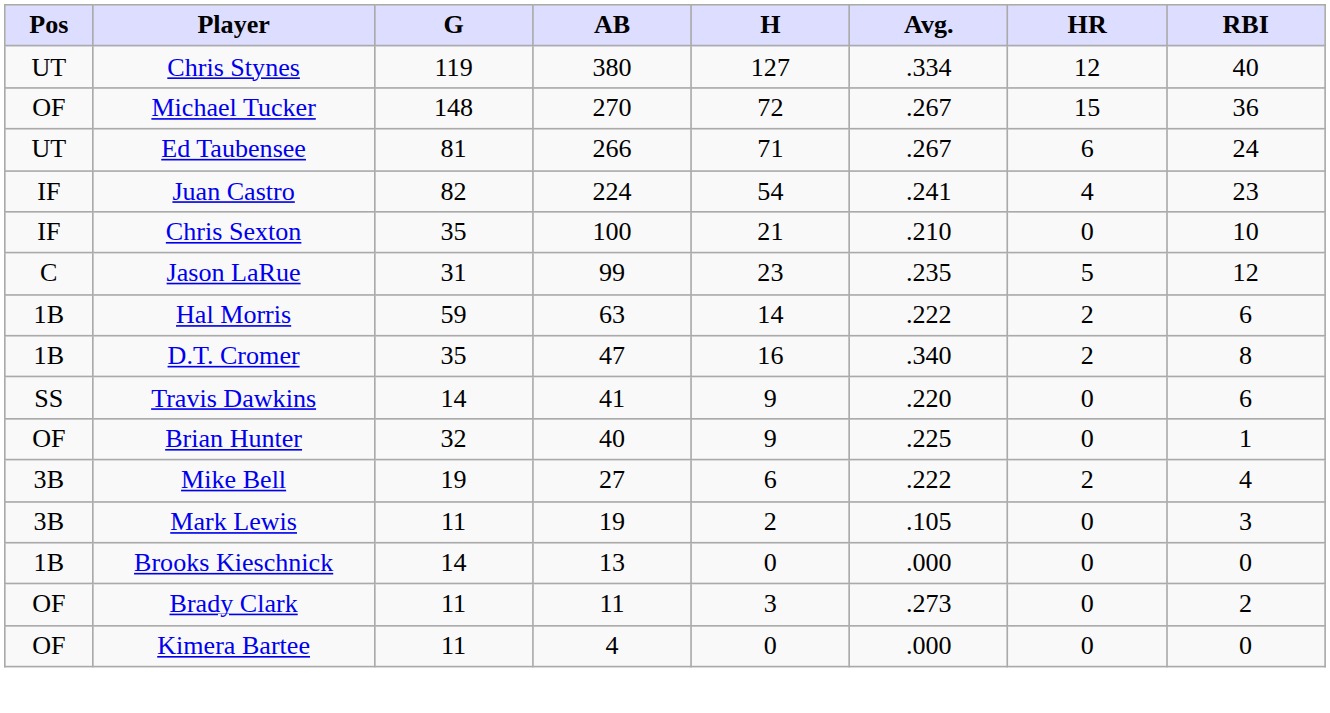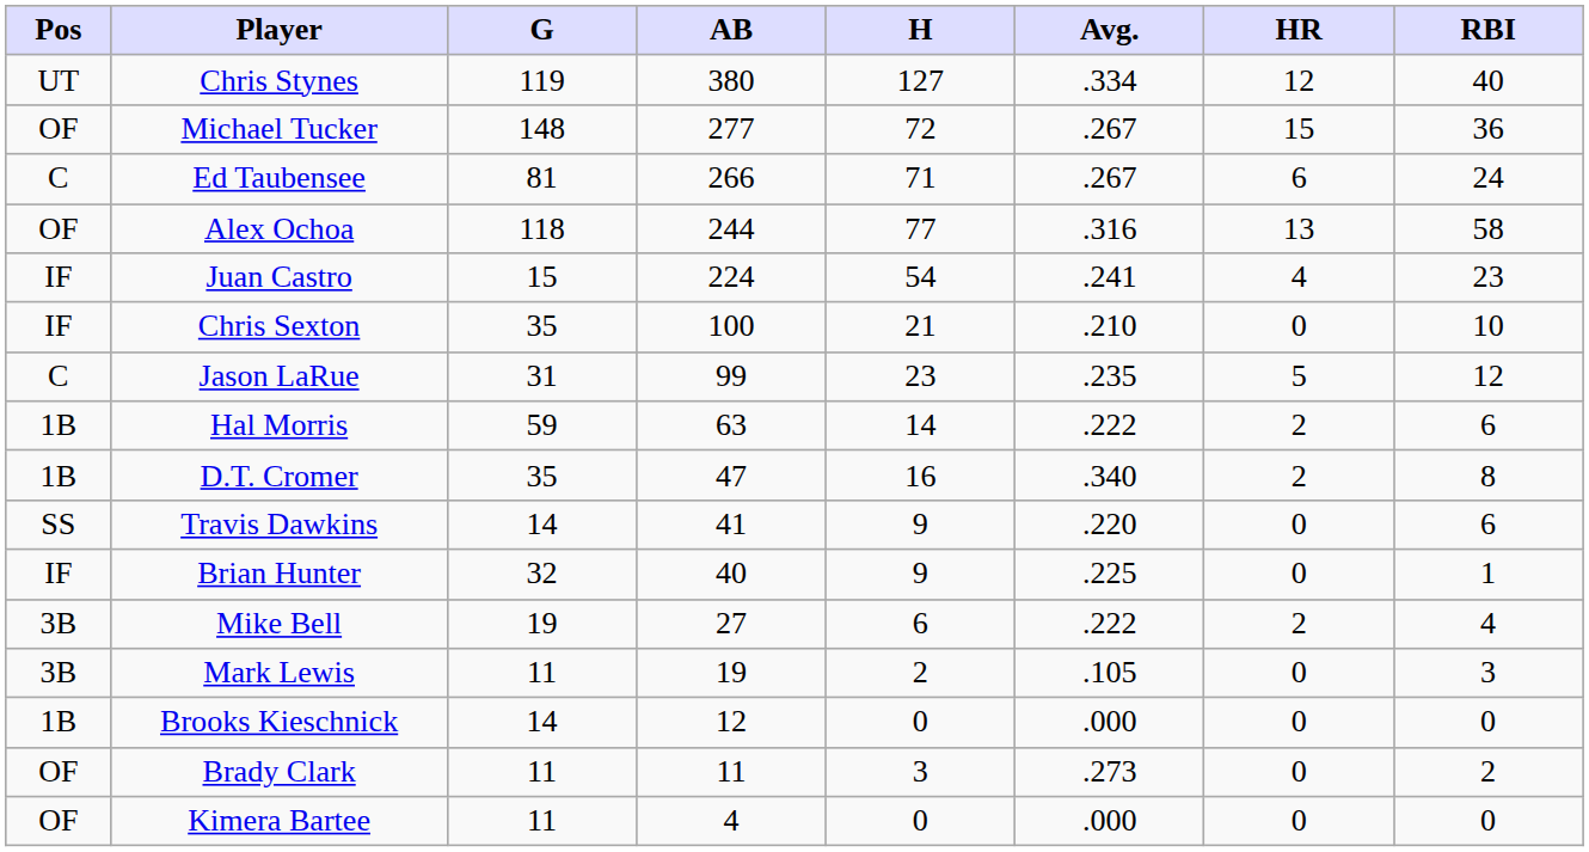Michael Tucker | AB: 270 -> 277
Ed Taubensee | Pos: UT -> C
+ row: OF | Alex Ochoa | 118 | 244 | 77 | .316 | 13 | 58
Juan Castro | G: 82 -> 15
Brian Hunter | Pos: OF -> IF
Brooks Kieschnick | AB: 13 -> 12
